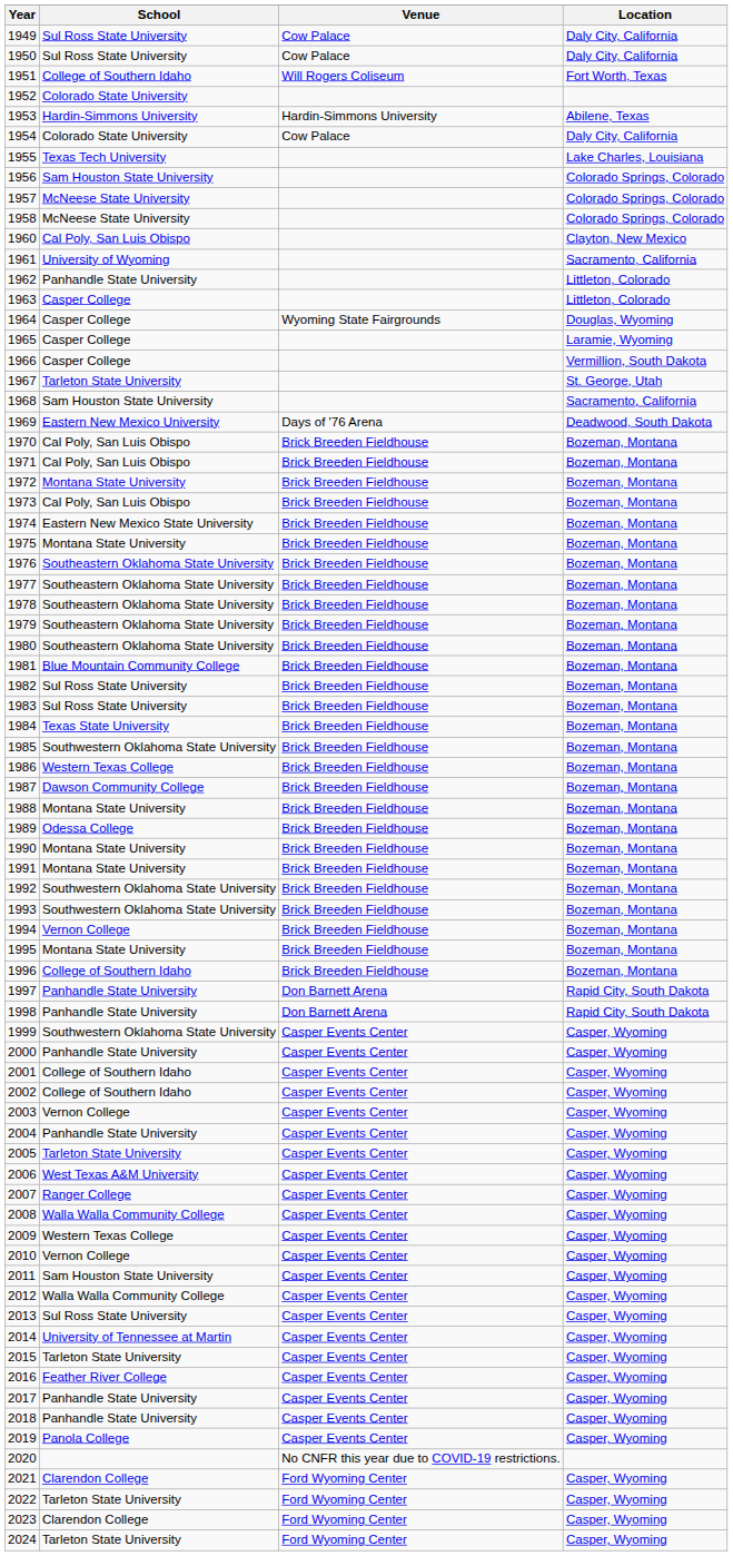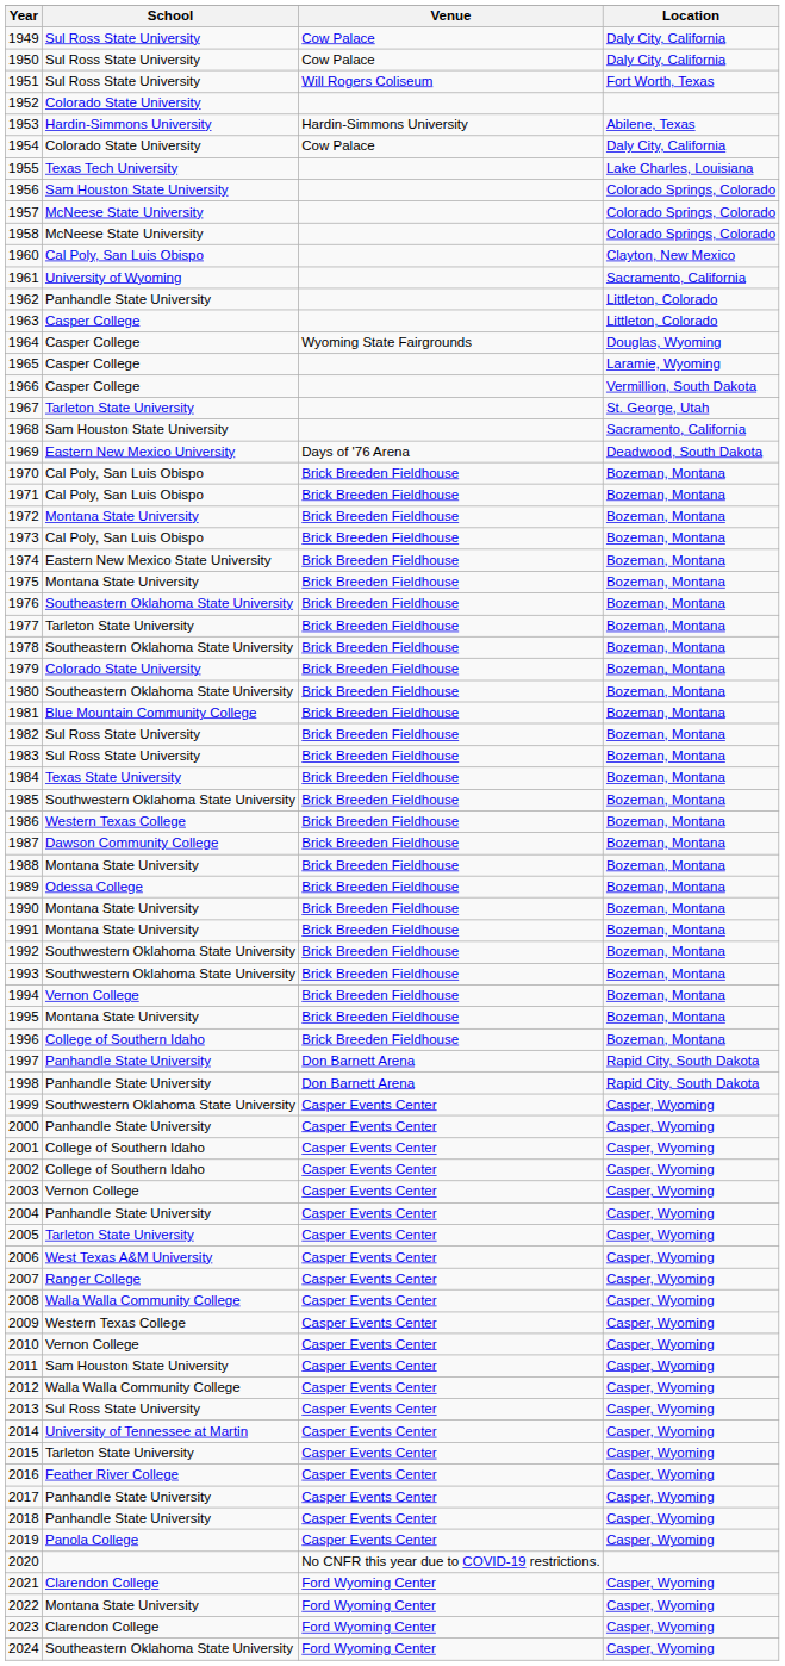1951 | School: College of Southern Idaho -> Sul Ross State University
1977 | School: Southeastern Oklahoma State University -> Tarleton State University
1979 | School: Southeastern Oklahoma State University -> Colorado State University
2022 | School: Tarleton State University -> Montana State University
2024 | School: Tarleton State University -> Southeastern Oklahoma State University
